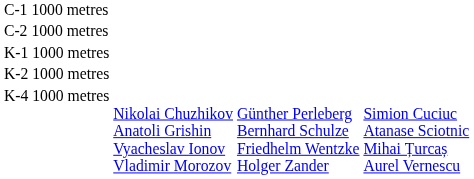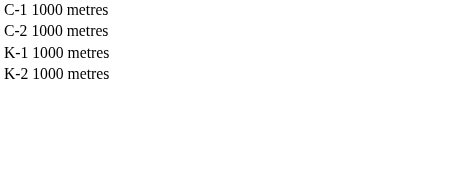- row: K-4 1000 metres | Nikolai Chuzhikov Anatoli Grishin Vyacheslav Ionov Vladimir Morozov | Günther Perleberg Bernhard Schulze Friedhelm Wentzke Holger Zander | Simion Cuciuc Atanase Sciotnic Mihai Țurcaș Aurel Vernescu
